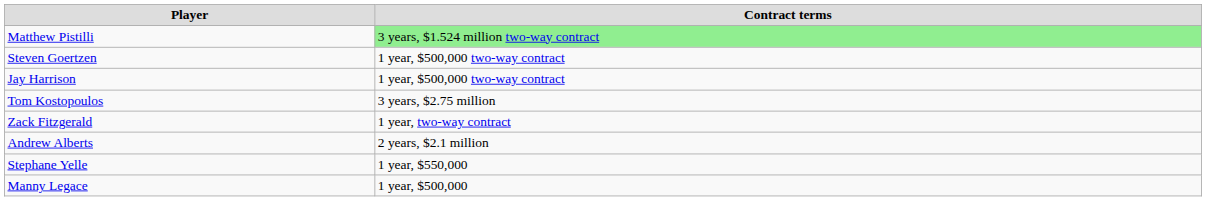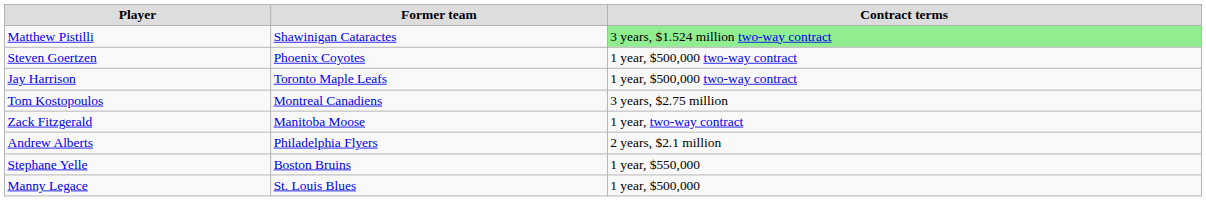+ column: Former team | Shawinigan Cataractes | Phoenix Coyotes | Toronto Maple Leafs | Montreal Canadiens | Manitoba Moose | Philadelphia Flyers | Boston Bruins | St. Louis Blues
